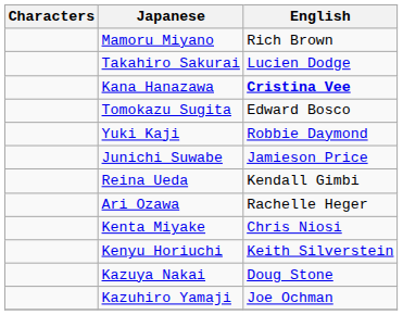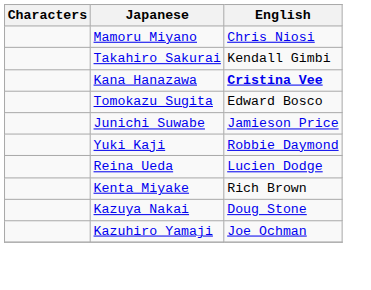Mamoru Miyano | English: Rich Brown -> Chris Niosi
Takahiro Sakurai | English: Lucien Dodge -> Kendall Gimbi
rows swapped: Yuki Kaji <-> Junichi Suwabe
Reina Ueda | English: Kendall Gimbi -> Lucien Dodge
- row: Ari Ozawa | Rachelle Heger
Kenta Miyake | English: Chris Niosi -> Rich Brown
- row: Kenyu Horiuchi | Keith Silverstein
